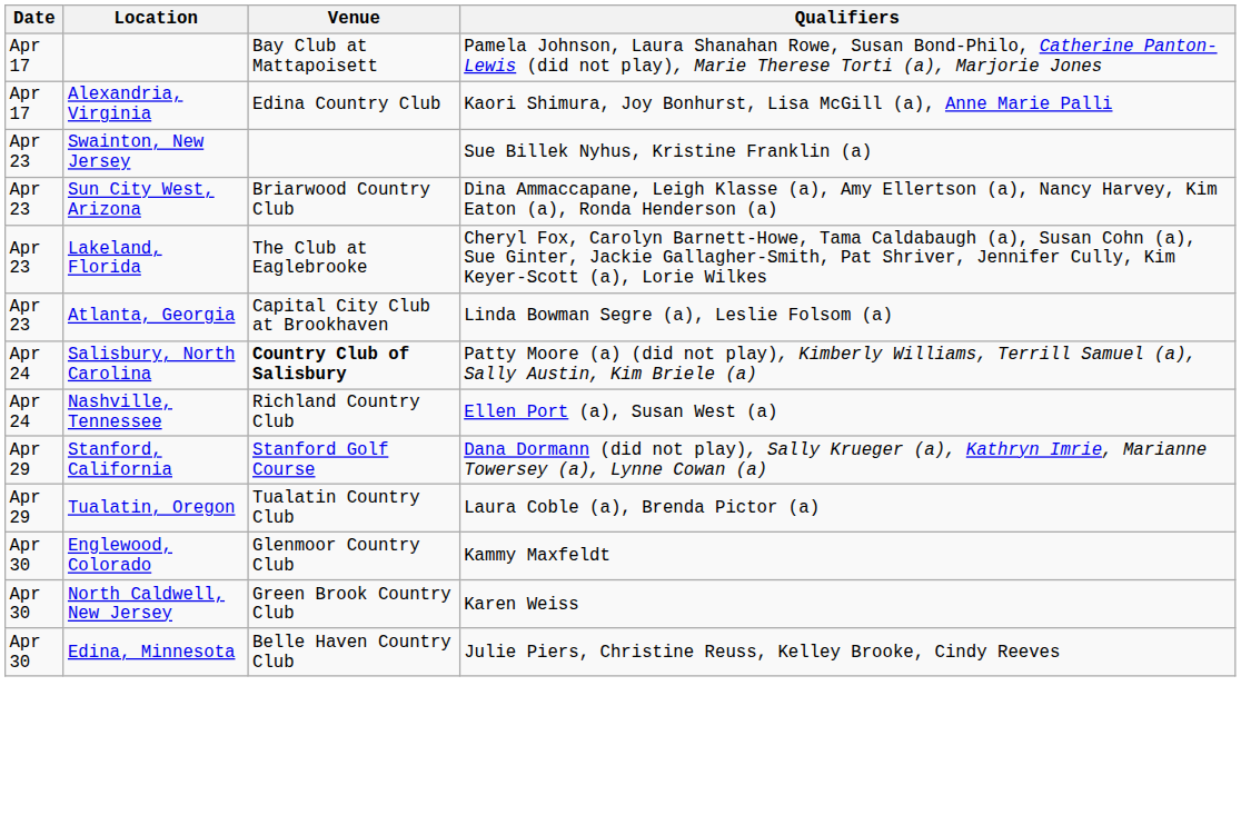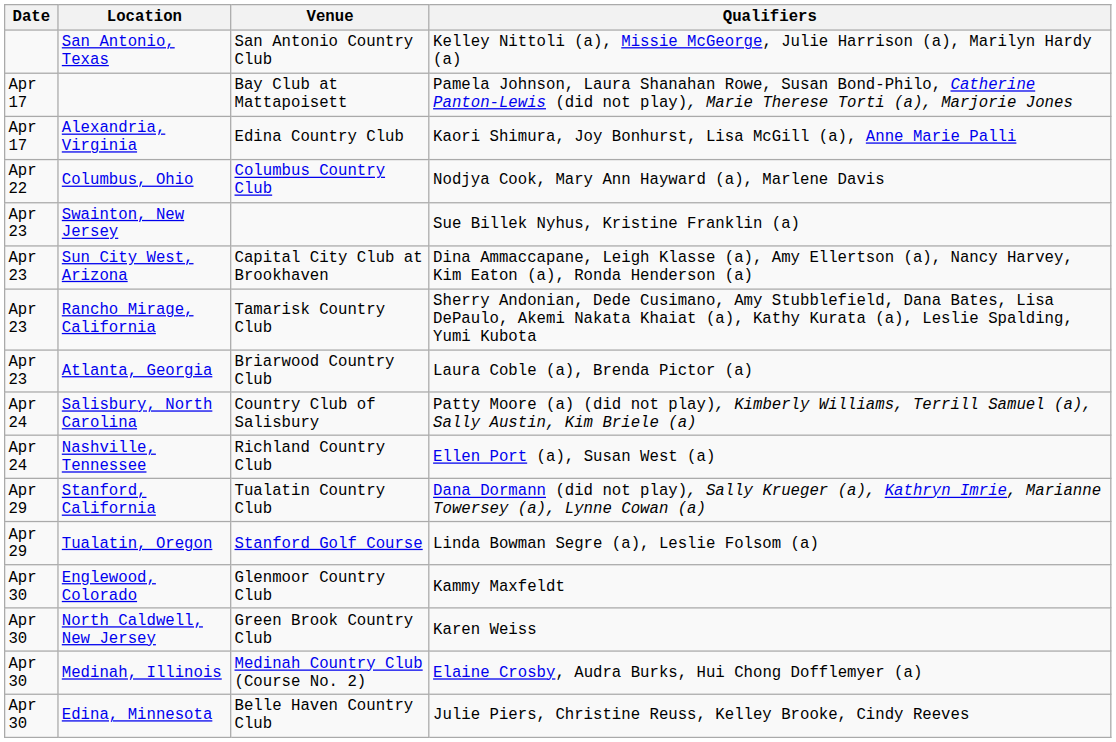+ row: San Antonio, Texas | San Antonio Country Club | Kelley Nittoli (a), Missie McGeorge, Julie Harrison (a), Marilyn Hardy (a)
+ row: Apr 22 | Columbus, Ohio | Columbus Country Club | Nodjya Cook, Mary Ann Hayward (a), Marlene Davis
Sun City West, Arizona | Venue: Briarwood Country Club -> Capital City Club at Brookhaven
+ row: Apr 23 | Rancho Mirage, California | Tamarisk Country Club | Sherry Andonian, Dede Cusimano, Amy Stubblefield, Dana Bates, Lisa DePaulo, Akemi Nakata Khaiat (a), Kathy Kurata (a), Leslie Spalding, Yumi Kubota
- row: Apr 23 | Lakeland, Florida | The Club at Eaglebrooke | Cheryl Fox, Carolyn Barnett-Howe, Tama Caldabaugh (a), Susan Cohn (a), Sue Ginter, Jackie Gallagher-Smith, Pat Shriver, Jennifer Cully, Kim Keyer-Scott (a), Lorie Wilkes
Atlanta, Georgia | Venue: Capital City Club at Brookhaven -> Briarwood Country Club
Atlanta, Georgia | Qualifiers: Linda Bowman Segre (a), Leslie Folsom (a) -> Laura Coble (a), Brenda Pictor (a)
Salisbury, North Carolina | Venue: bold -> normal
Stanford, California | Venue: Stanford Golf Course -> Tualatin Country Club
Tualatin, Oregon | Venue: Tualatin Country Club -> Stanford Golf Course
Tualatin, Oregon | Qualifiers: Laura Coble (a), Brenda Pictor (a) -> Linda Bowman Segre (a), Leslie Folsom (a)
+ row: Apr 30 | Medinah, Illinois | Medinah Country Club (Course No. 2) | Elaine Crosby, Audra Burks, Hui Chong Dofflemyer (a)
